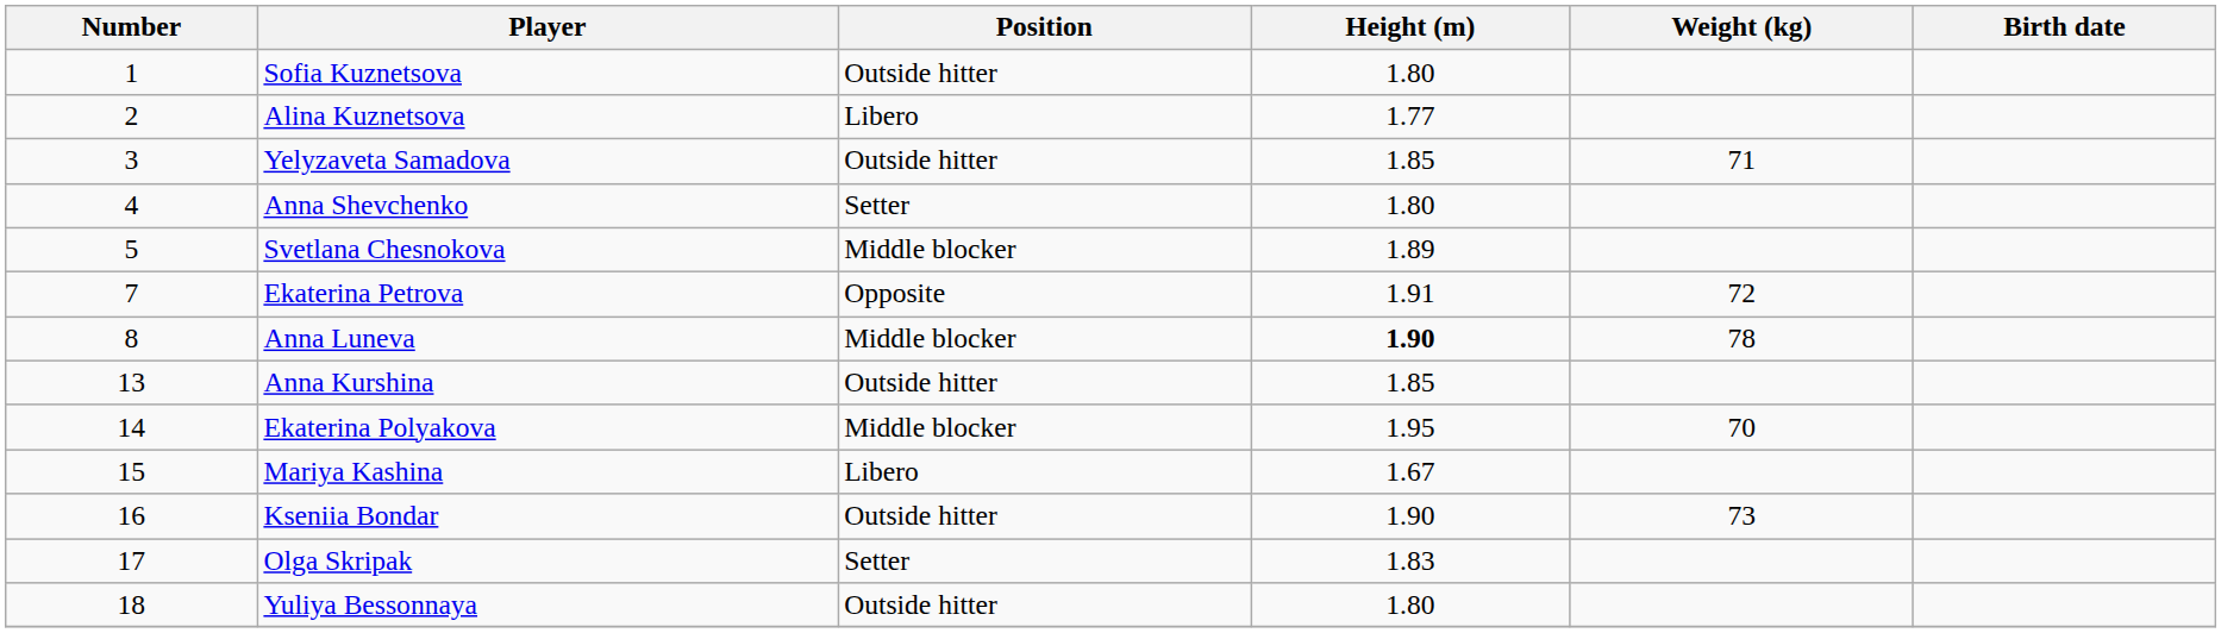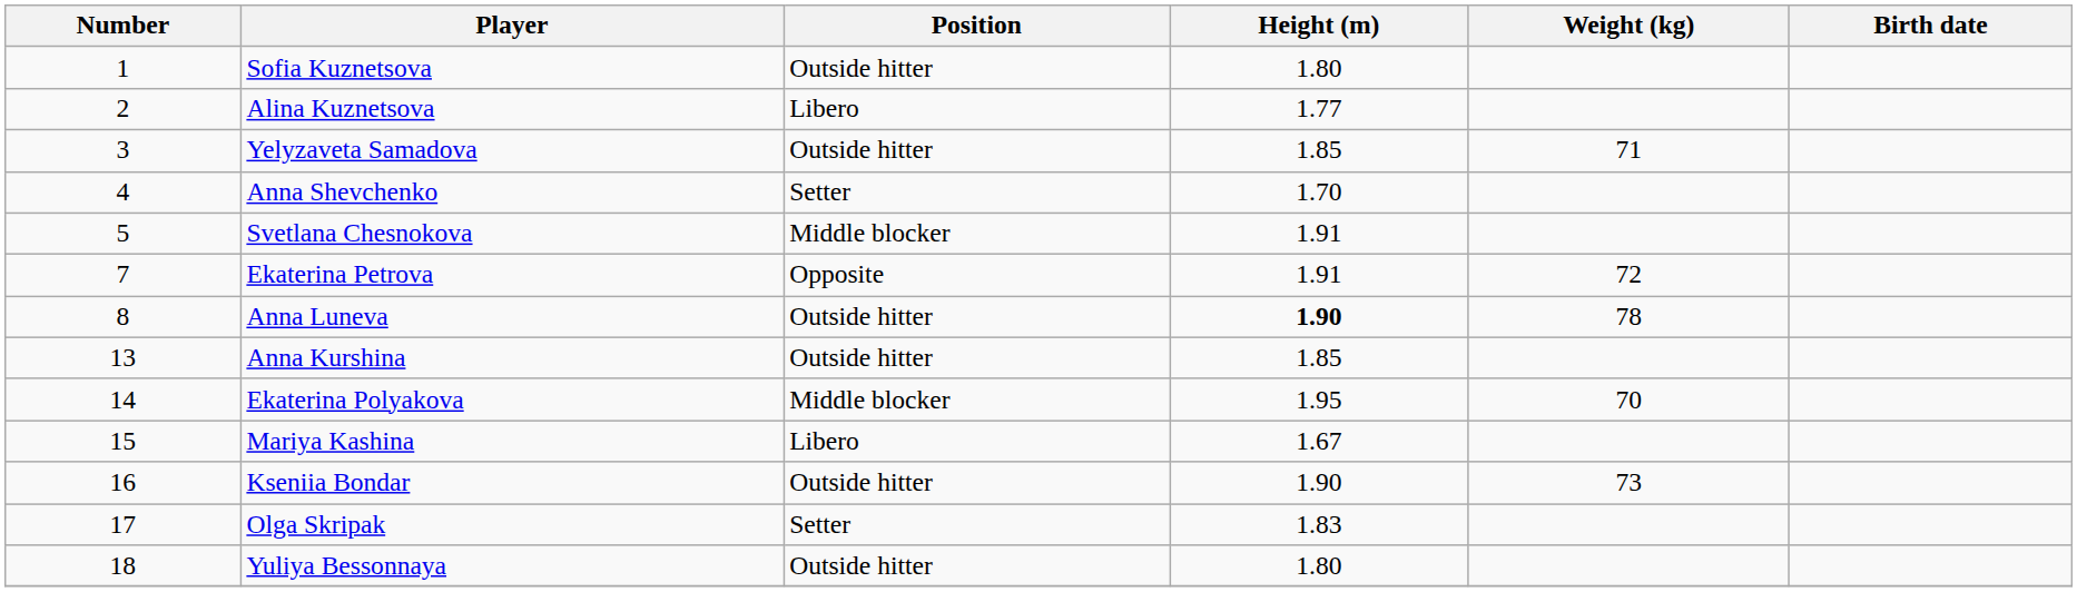Anna Shevchenko | Height (m): 1.80 -> 1.70
Svetlana Chesnokova | Height (m): 1.89 -> 1.91
Anna Luneva | Position: Middle blocker -> Outside hitter
